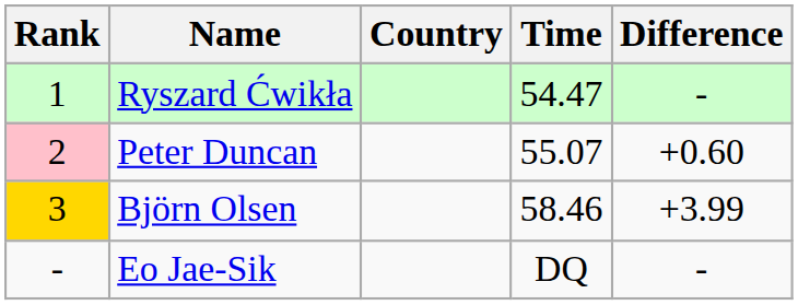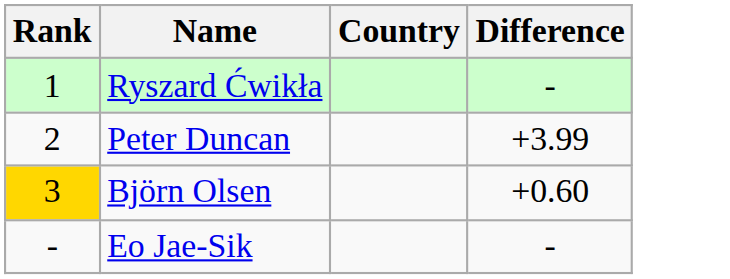- column: Time | 54.47 | 55.07 | 58.46 | DQ
Peter Duncan | Rank: pink background -> no background
Peter Duncan | Difference: +0.60 -> +3.99
Björn Olsen | Difference: +3.99 -> +0.60
